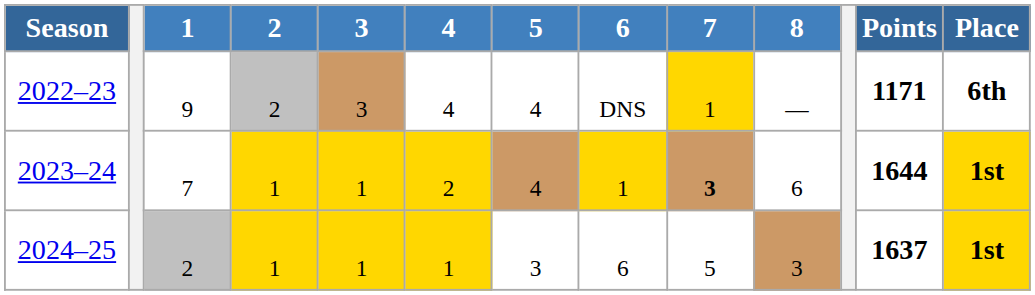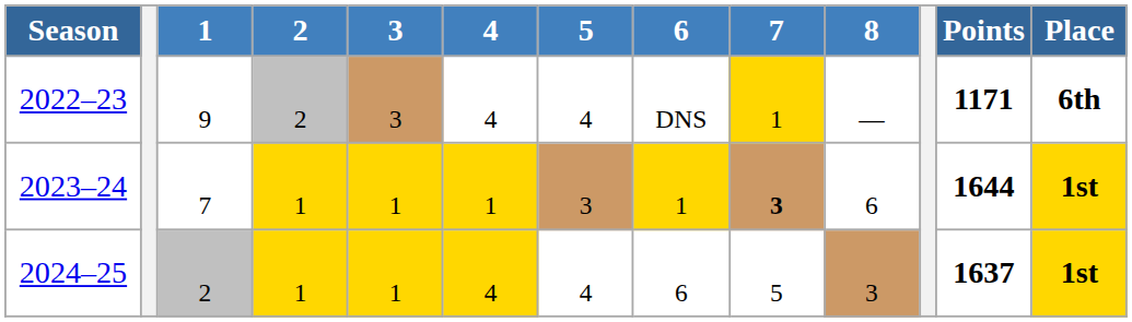2023–24 | 4: 2 -> 1
2023–24 | 5: 4 -> 3
2024–25 | 4: 1 -> 4
2024–25 | 5: 3 -> 4
